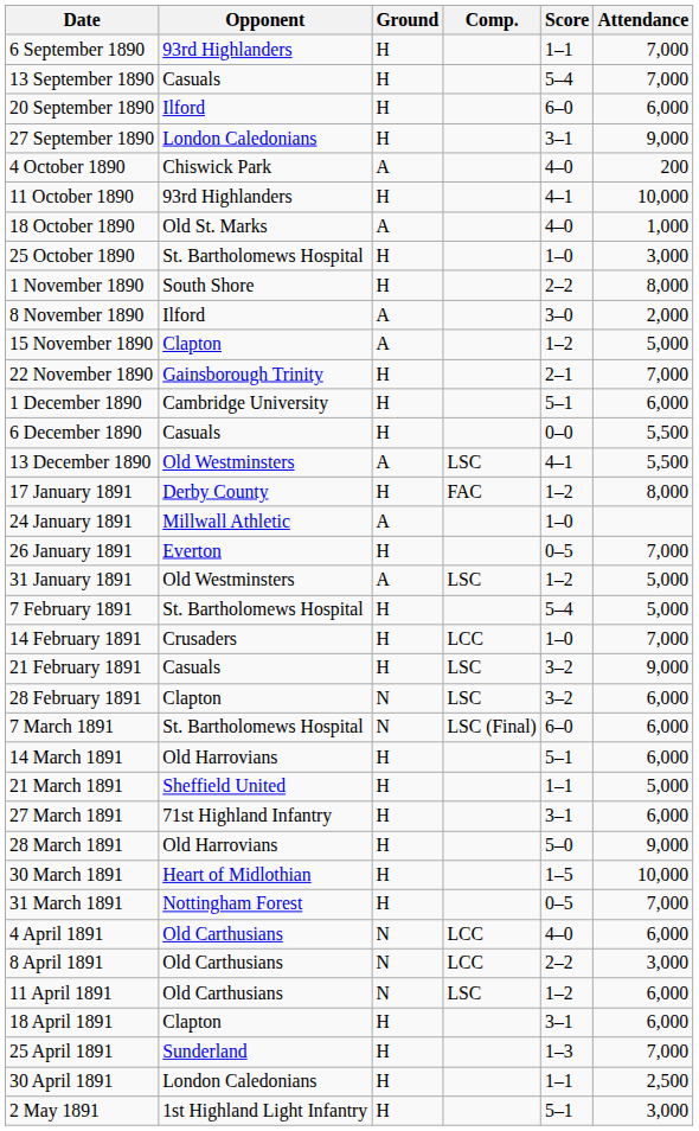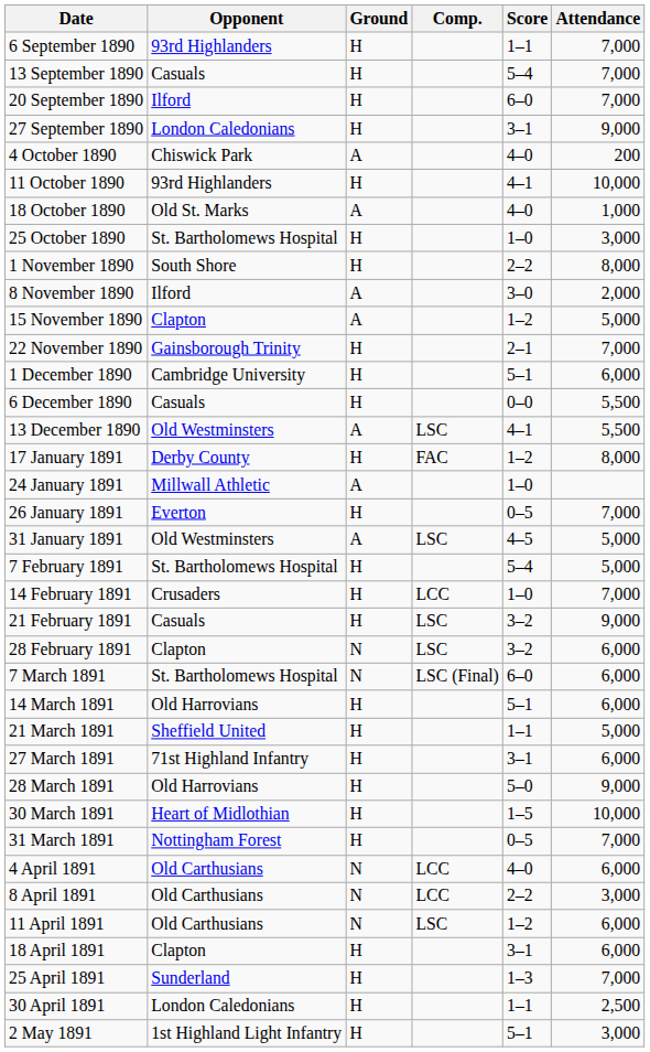20 September 1890 | Attendance: 6,000 -> 7,000
31 January 1891 | Score: 1–2 -> 4–5
